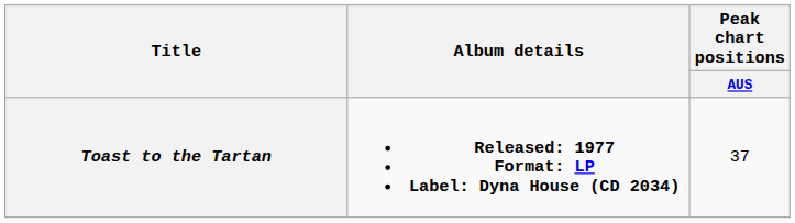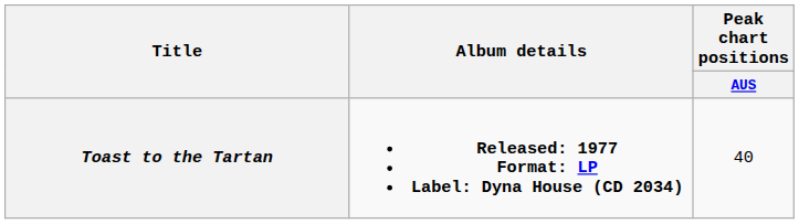Toast to the Tartan | Peak chart positions / AUS: 37 -> 40
